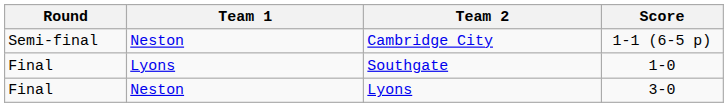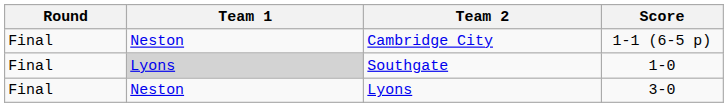Cambridge City | Round: Semi-final -> Final
Southgate | Team 1: no background -> lightgrey background
